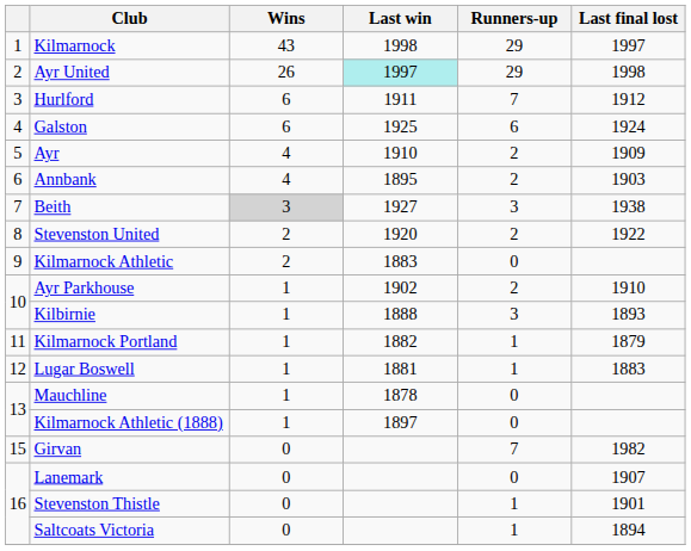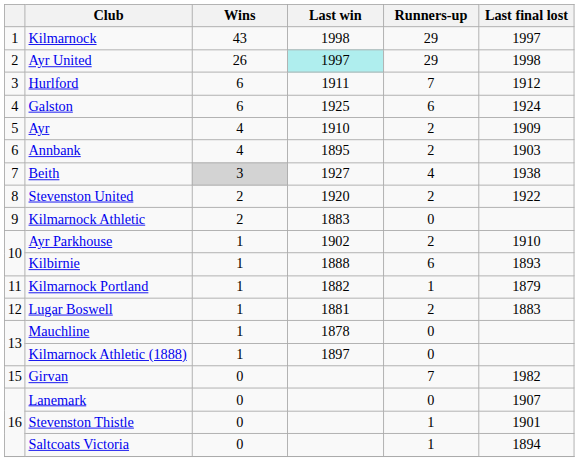Beith | Runners-up: 3 -> 4
Kilbirnie | Runners-up: 3 -> 6
Lugar Boswell | Runners-up: 1 -> 2
